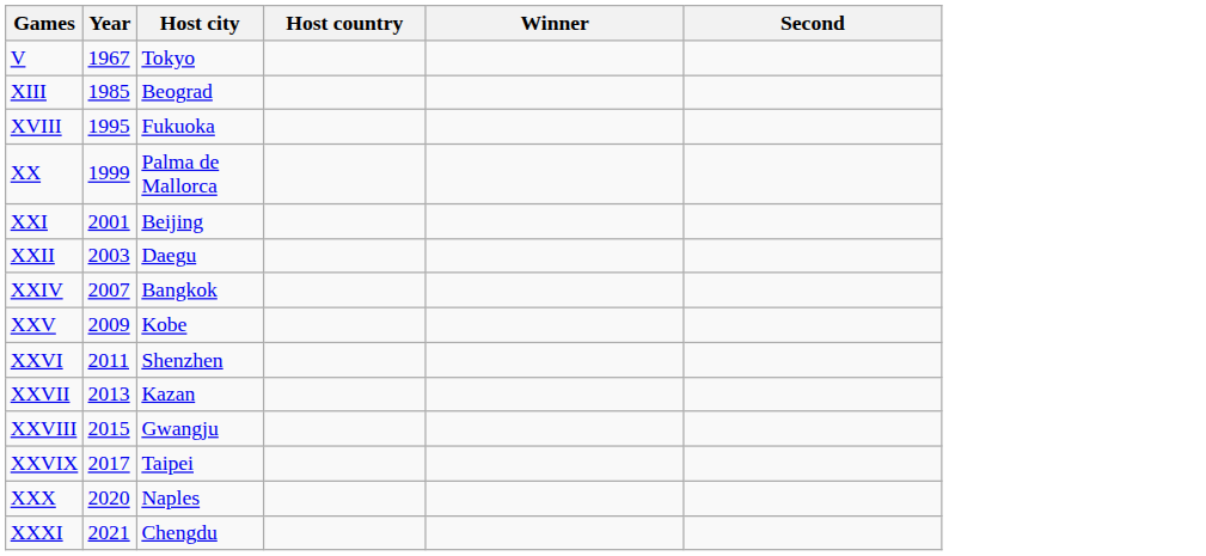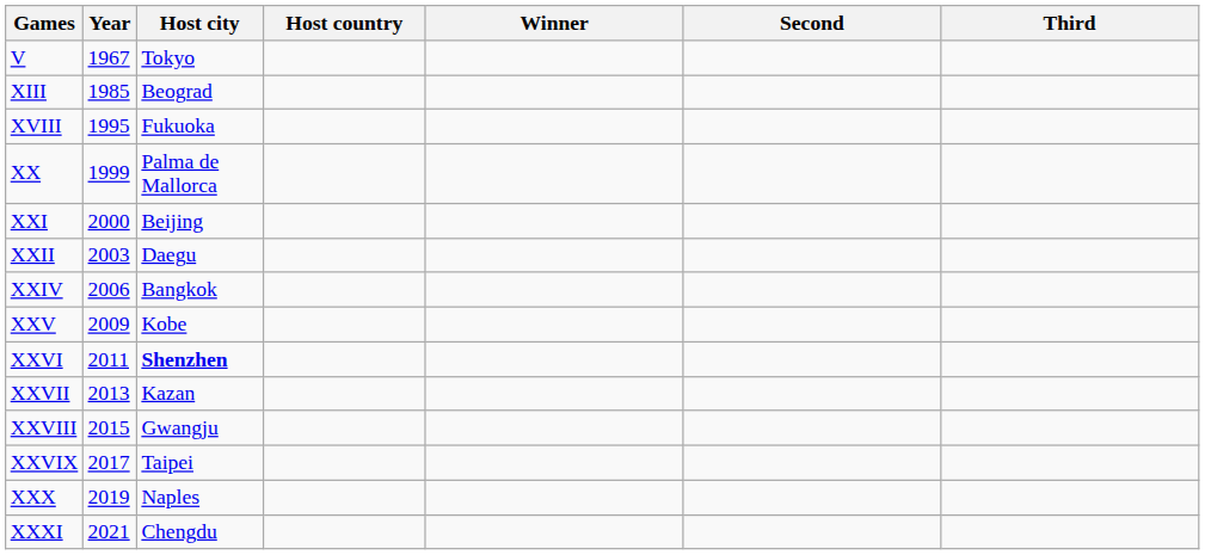+ column: Third
XXI | Year: 2001 -> 2000
XXIV | Year: 2007 -> 2006
XXVI | Host city: normal -> bold
XXX | Year: 2020 -> 2019
